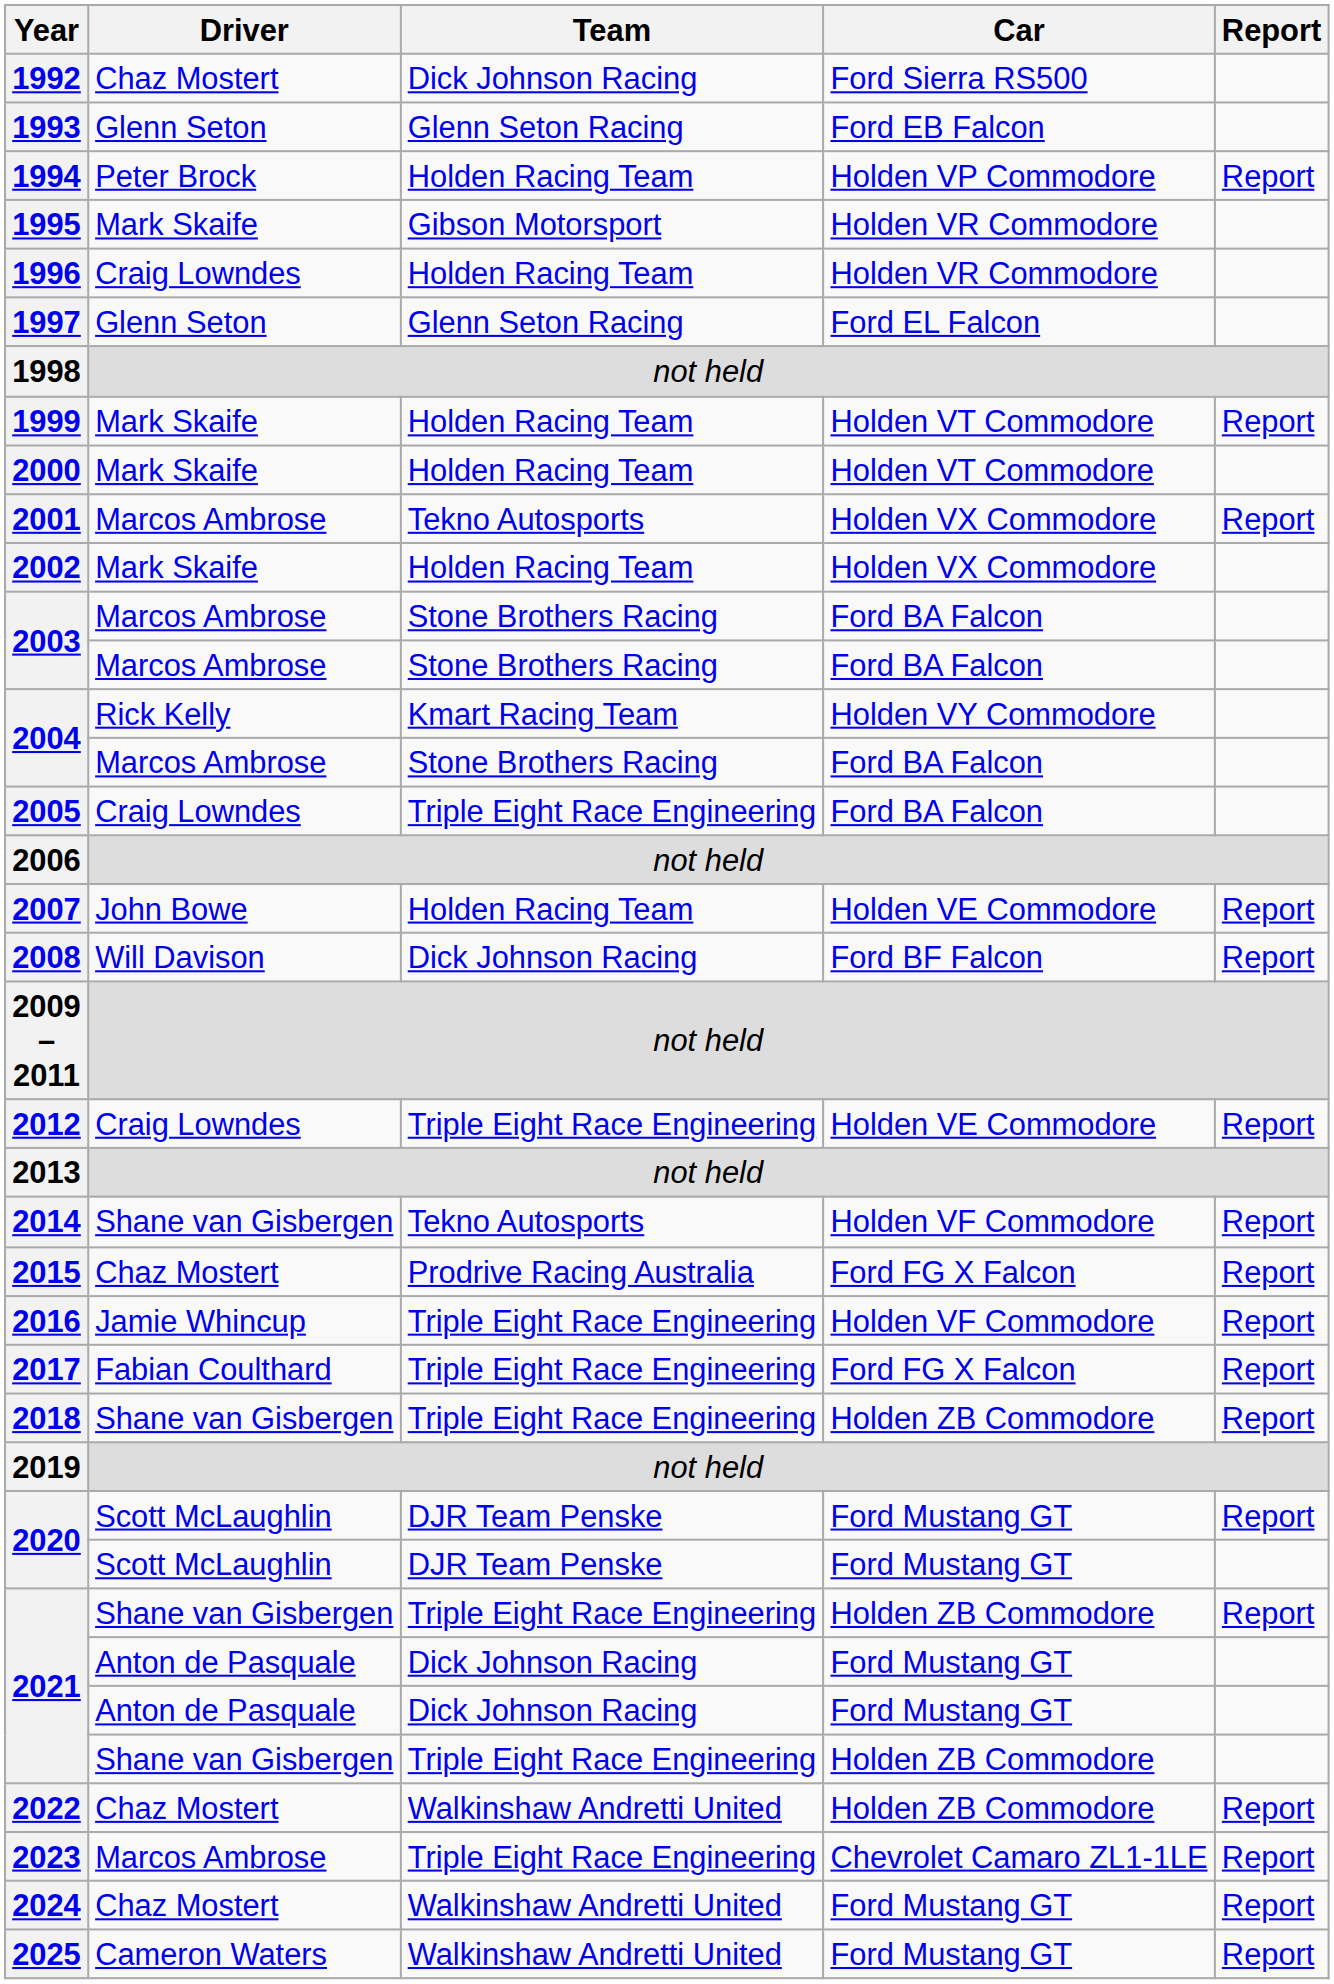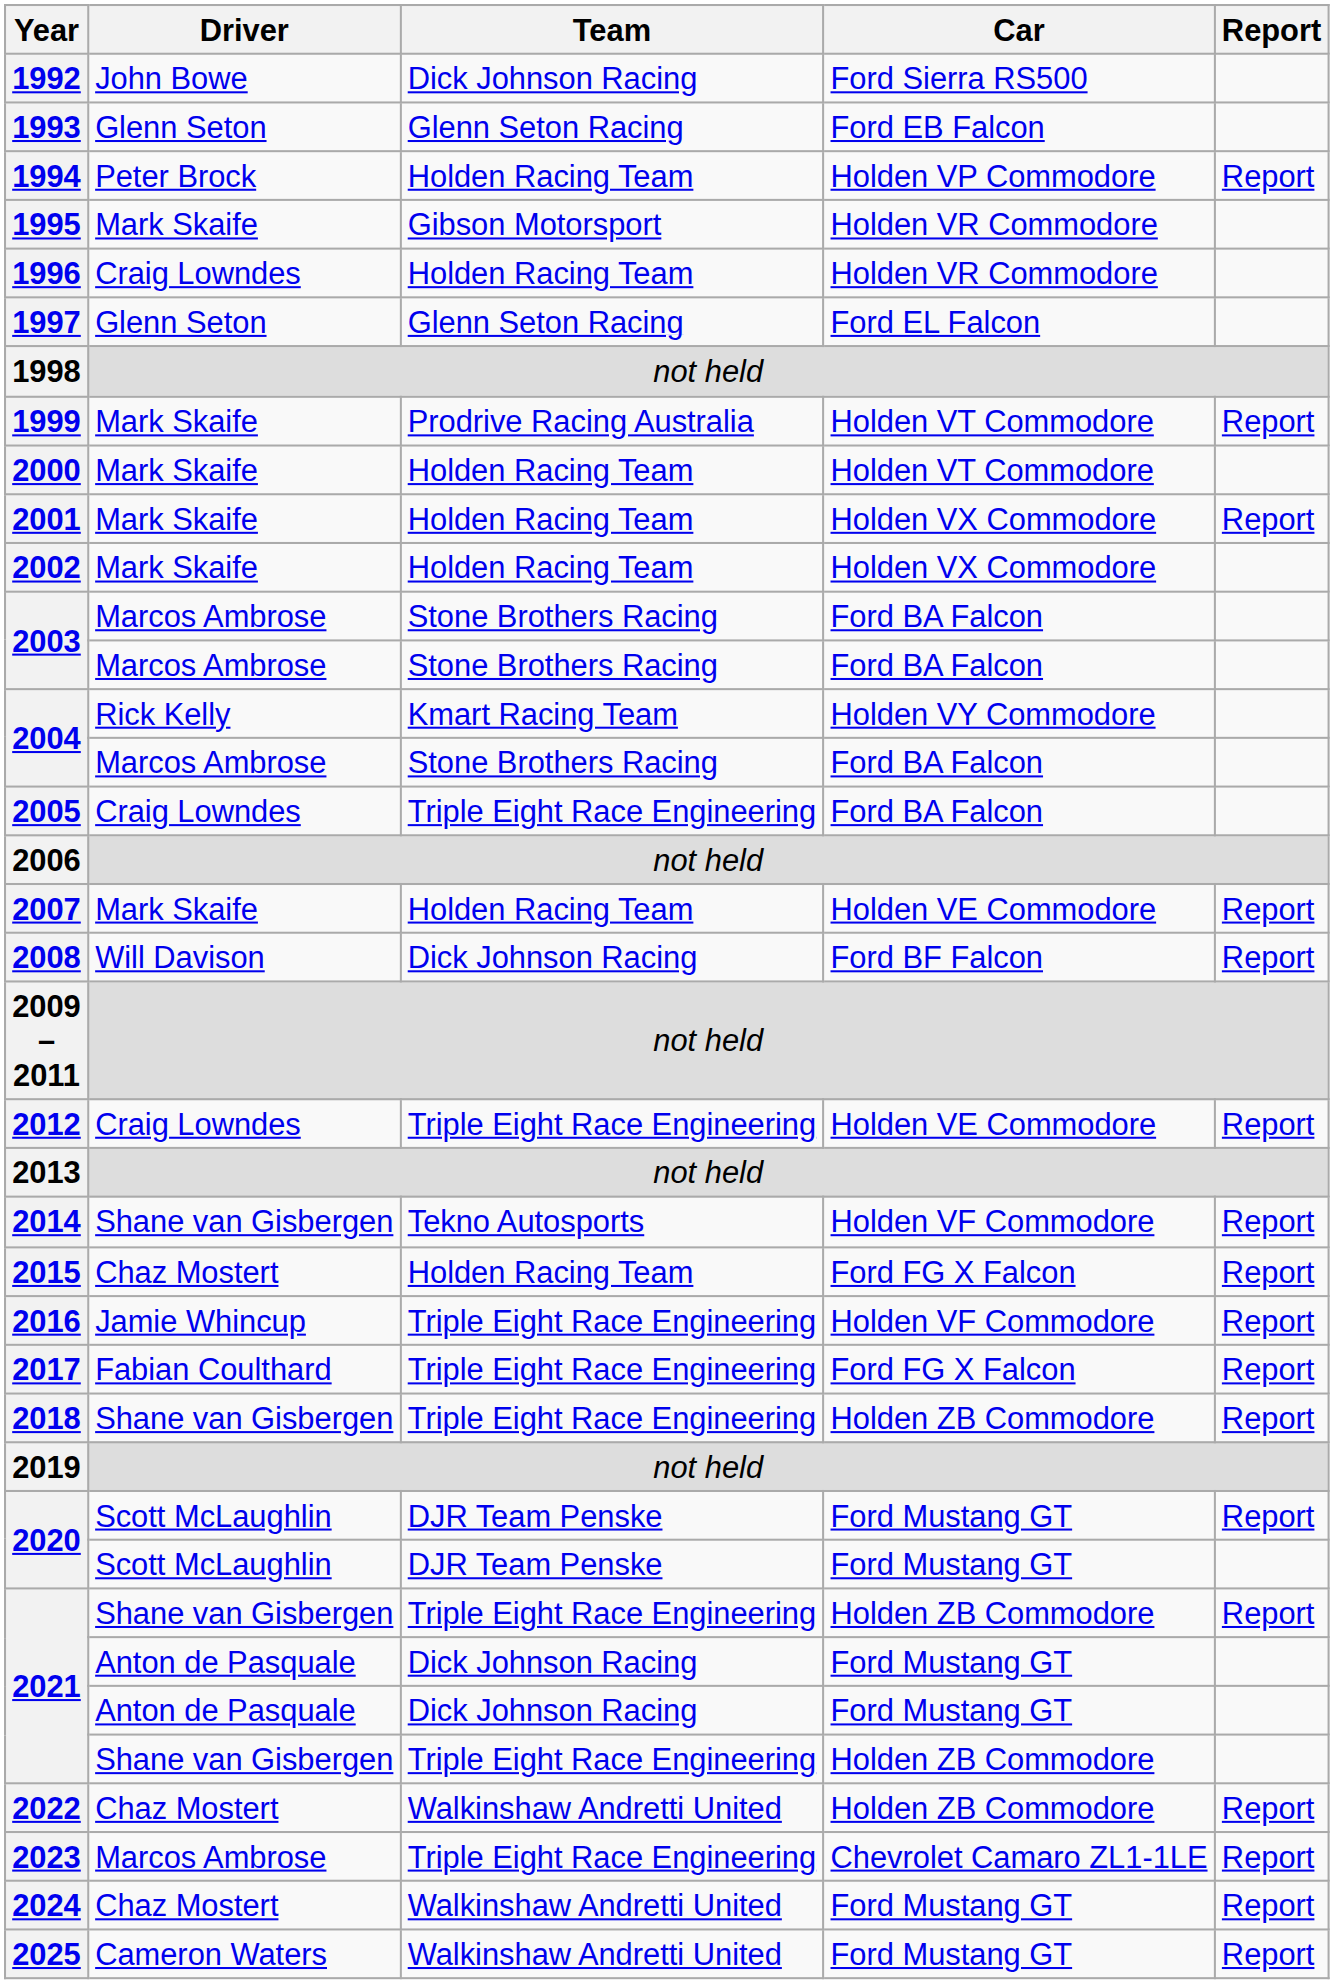1992 | Driver: Chaz Mostert -> John Bowe
1999 | Team: Holden Racing Team -> Prodrive Racing Australia
2001 | Driver: Marcos Ambrose -> Mark Skaife
2001 | Team: Tekno Autosports -> Holden Racing Team
2007 | Driver: John Bowe -> Mark Skaife
2015 | Team: Prodrive Racing Australia -> Holden Racing Team
